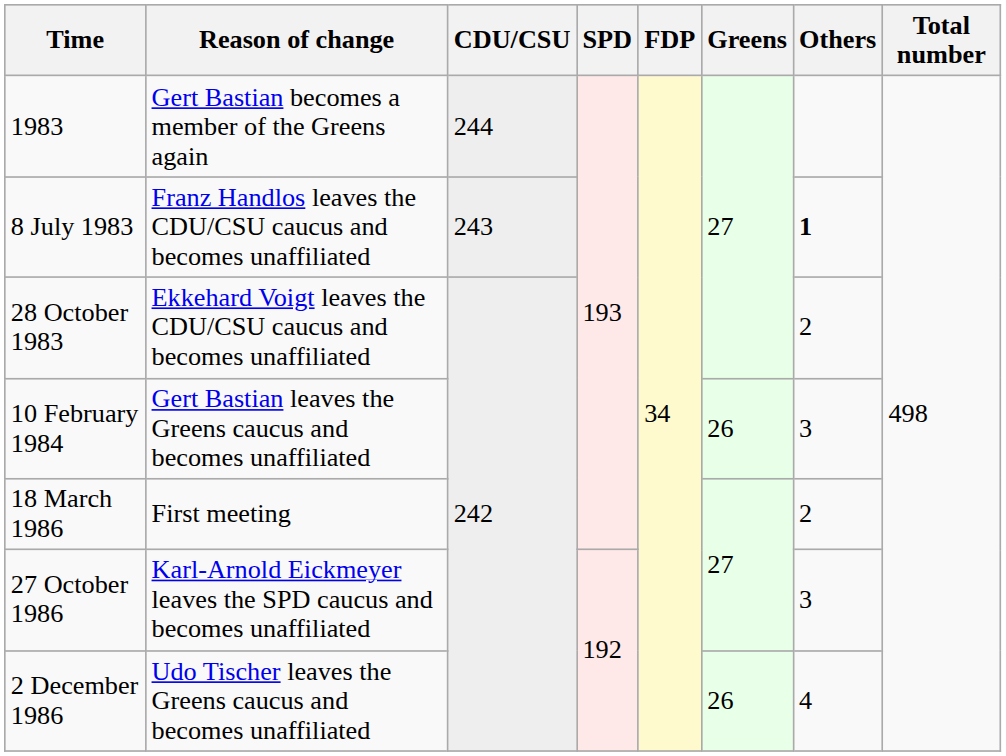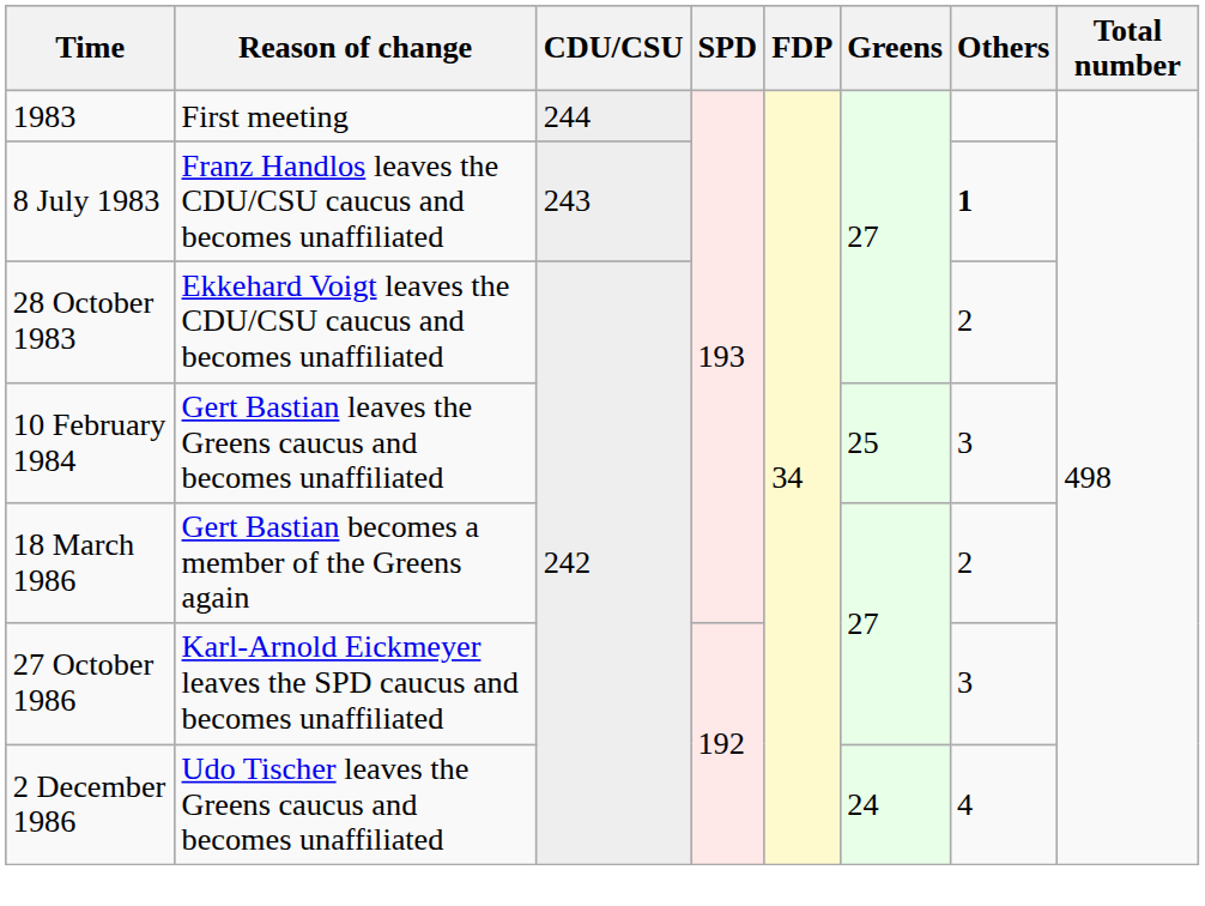1983 | Reason of change: Gert Bastian becomes a member of the Greens again -> First meeting
10 February 1984 | Greens: 26 -> 25
18 March 1986 | Reason of change: First meeting -> Gert Bastian becomes a member of the Greens again
2 December 1986 | Greens: 26 -> 24
